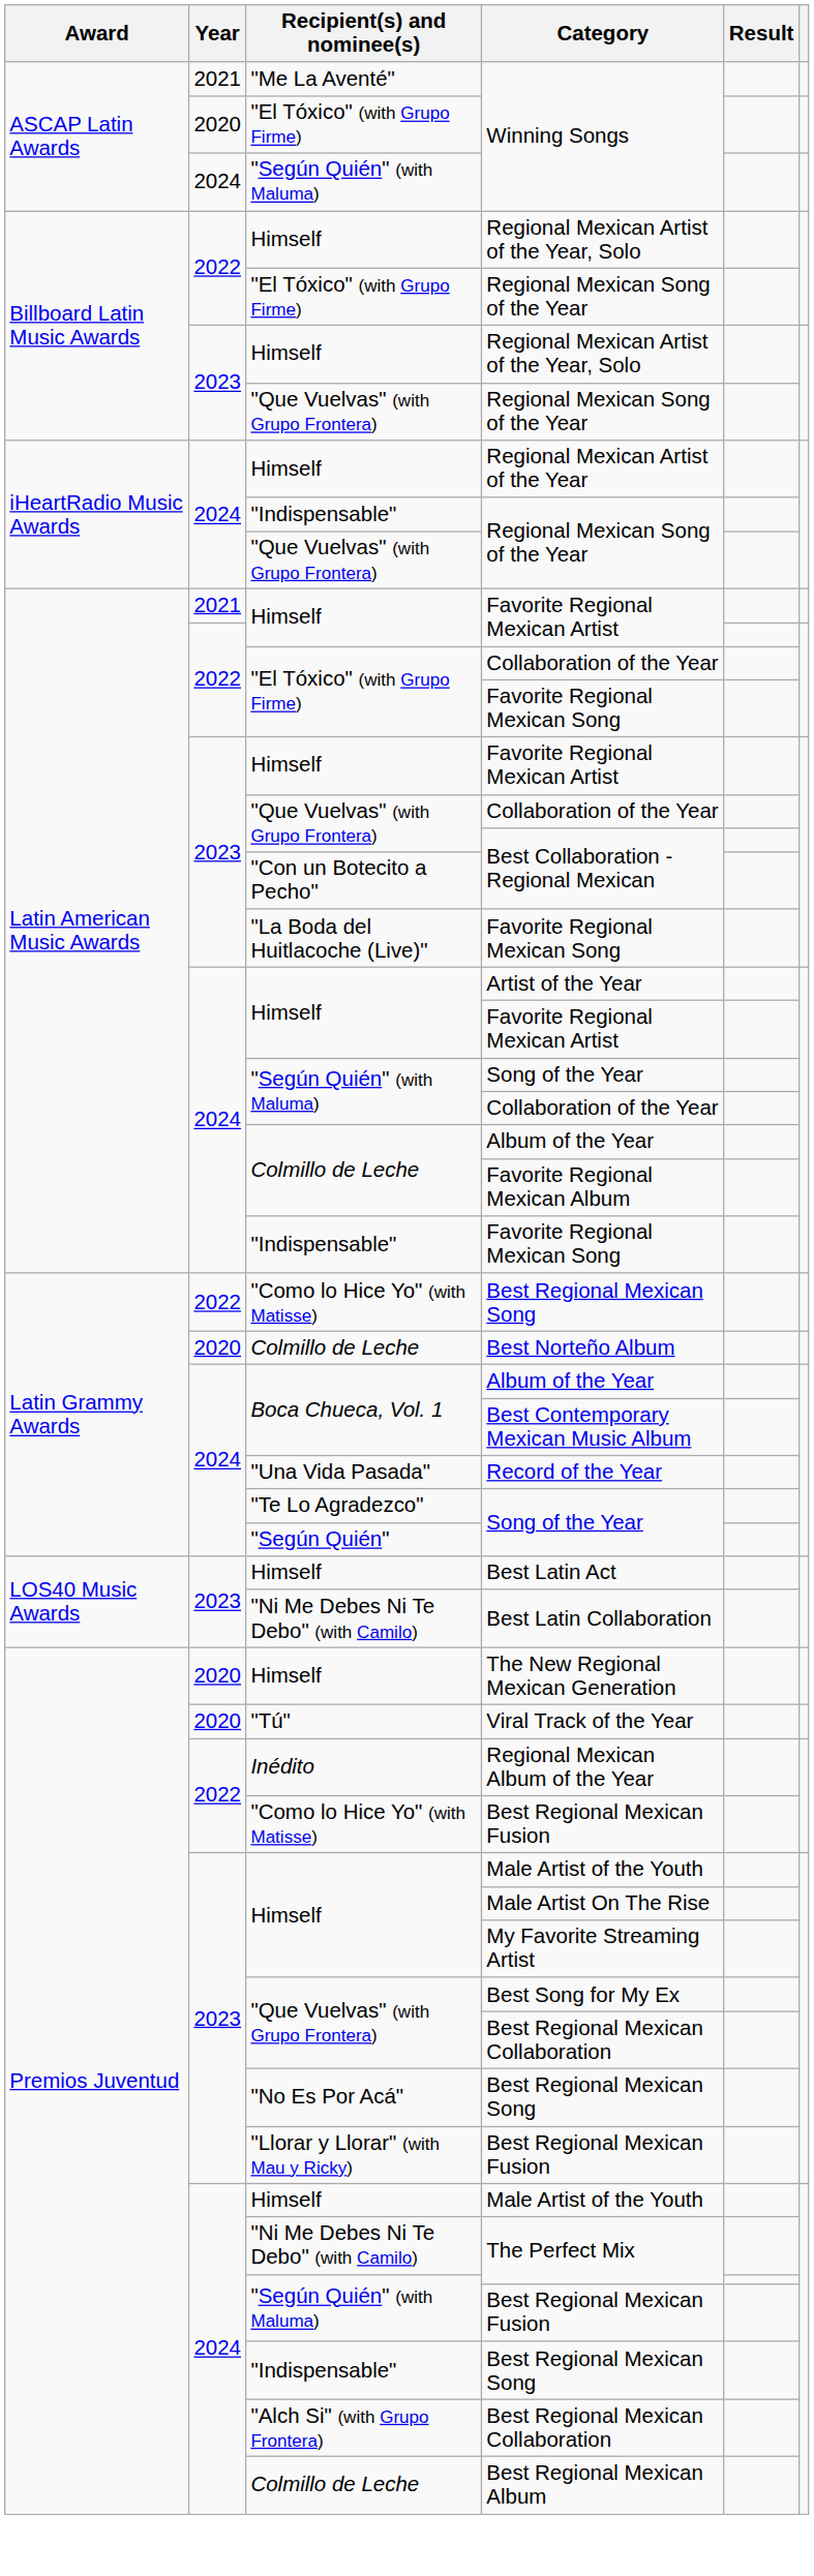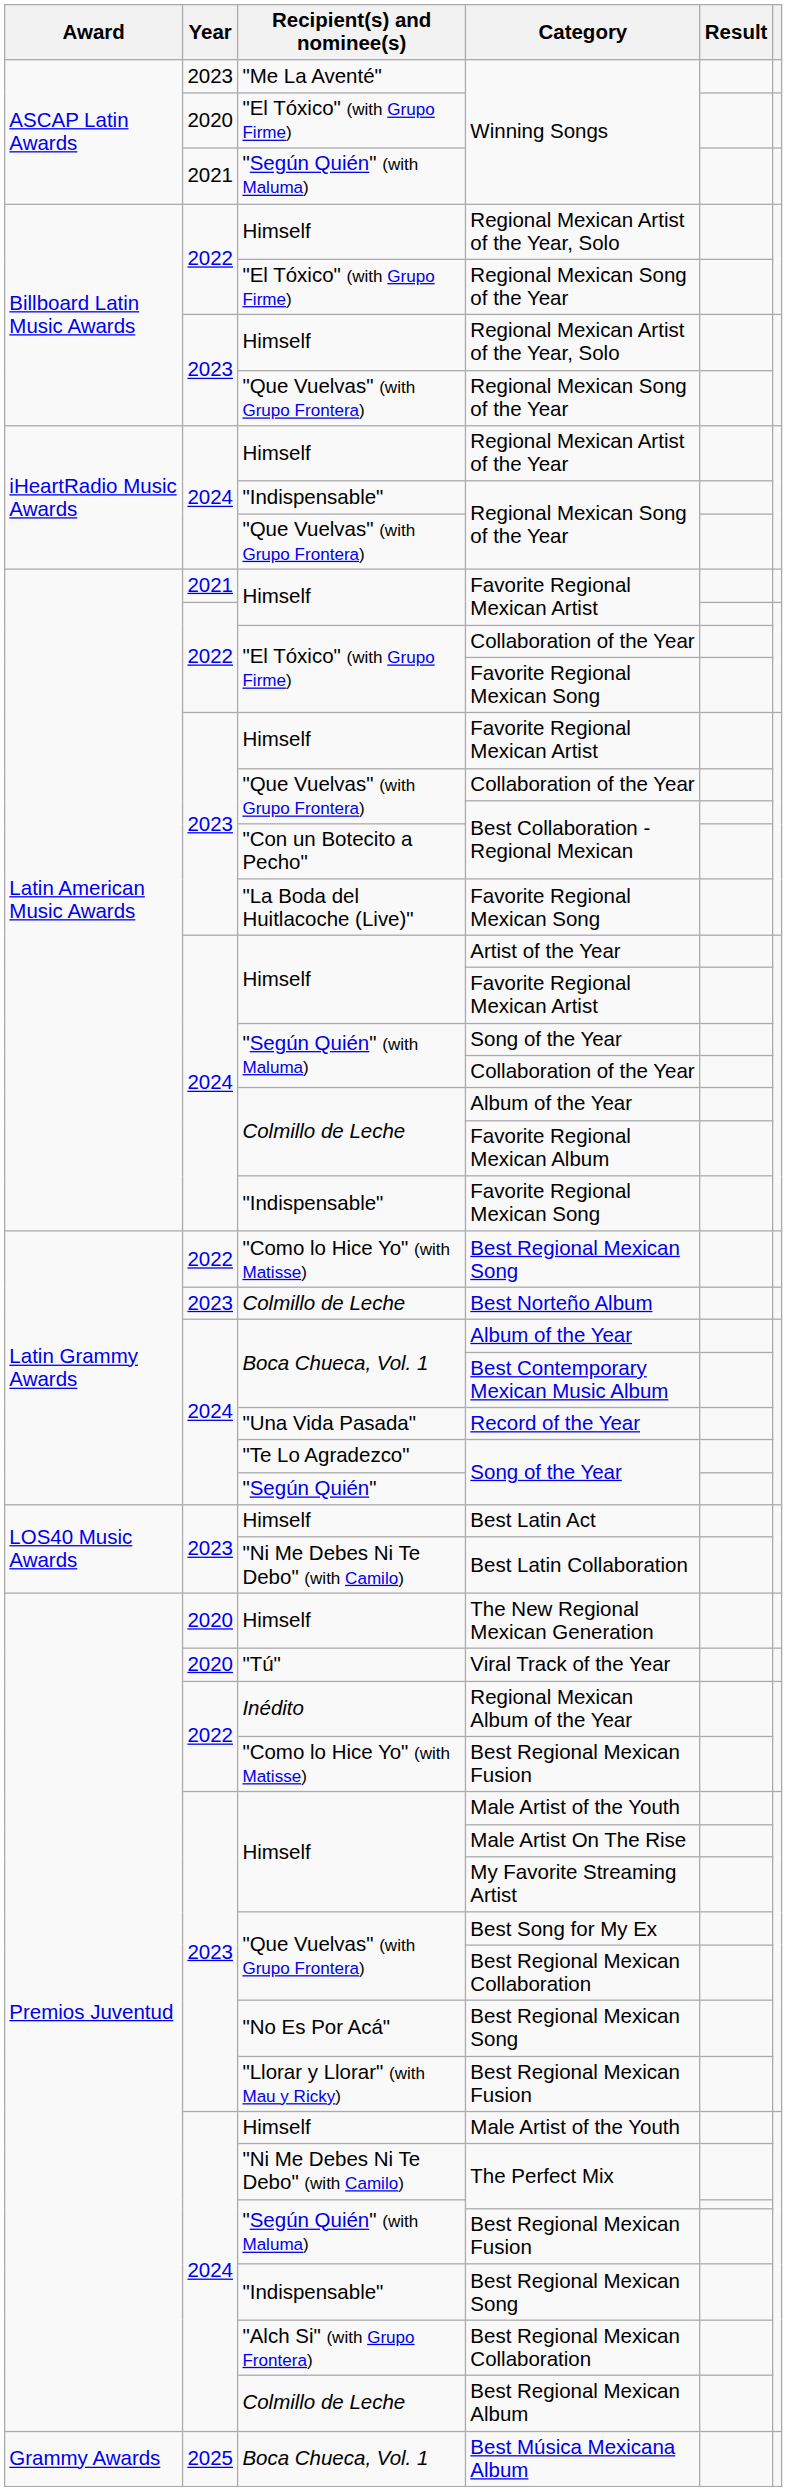"Me La Aventé" / Winning Songs | Year: 2021 -> 2023
"Según Quién" (with Maluma) / Winning Songs | Year: 2024 -> 2021
Best Norteño Album | Year: 2020 -> 2023
+ row: Grammy Awards | 2025 | Boca Chueca, Vol. 1 | Best Música Mexicana Album
